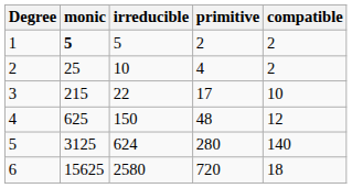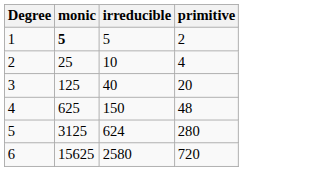- column: compatible | 2 | 2 | 10 | 12 | 140 | 18
3 | monic: 215 -> 125
3 | irreducible: 22 -> 40
3 | primitive: 17 -> 20
